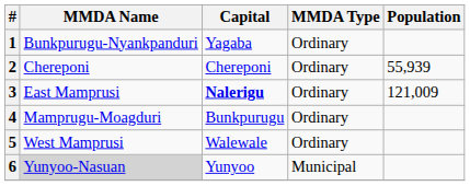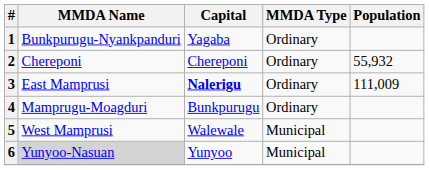2 | Population: 55,939 -> 55,932
3 | Population: 121,009 -> 111,009
5 | MMDA Type: Ordinary -> Municipal
